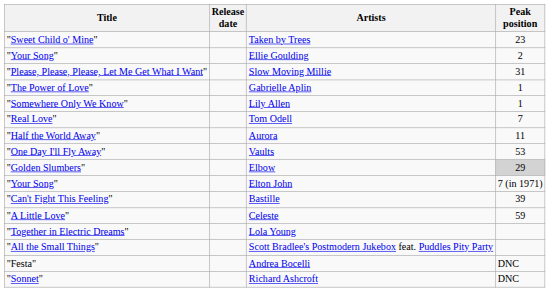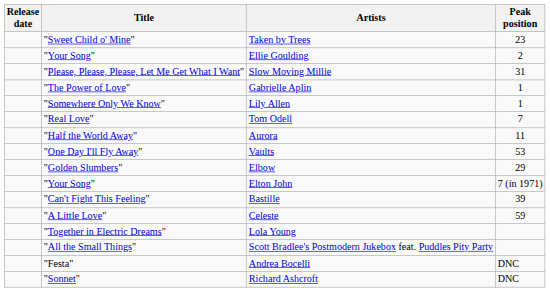columns swapped: Release date <-> Title
Elbow | Peak position: lightgrey background -> no background
